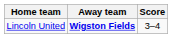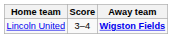columns swapped: Score <-> Away team
